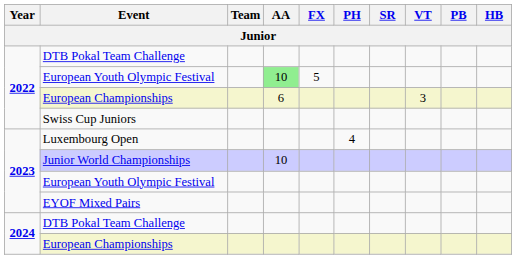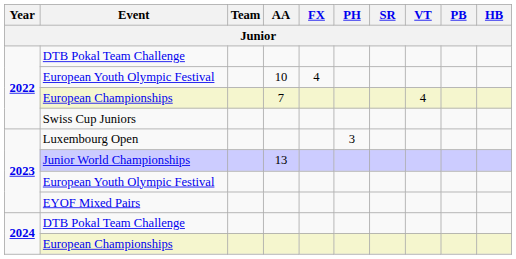2022 / European Youth Olympic Festival | AA: lightgreen background -> no background
2022 / European Youth Olympic Festival | FX: 5 -> 4
2022 / European Championships | AA: 6 -> 7
2022 / European Championships | VT: 3 -> 4
Luxembourg Open | PH: 4 -> 3
Junior World Championships | AA: 10 -> 13
